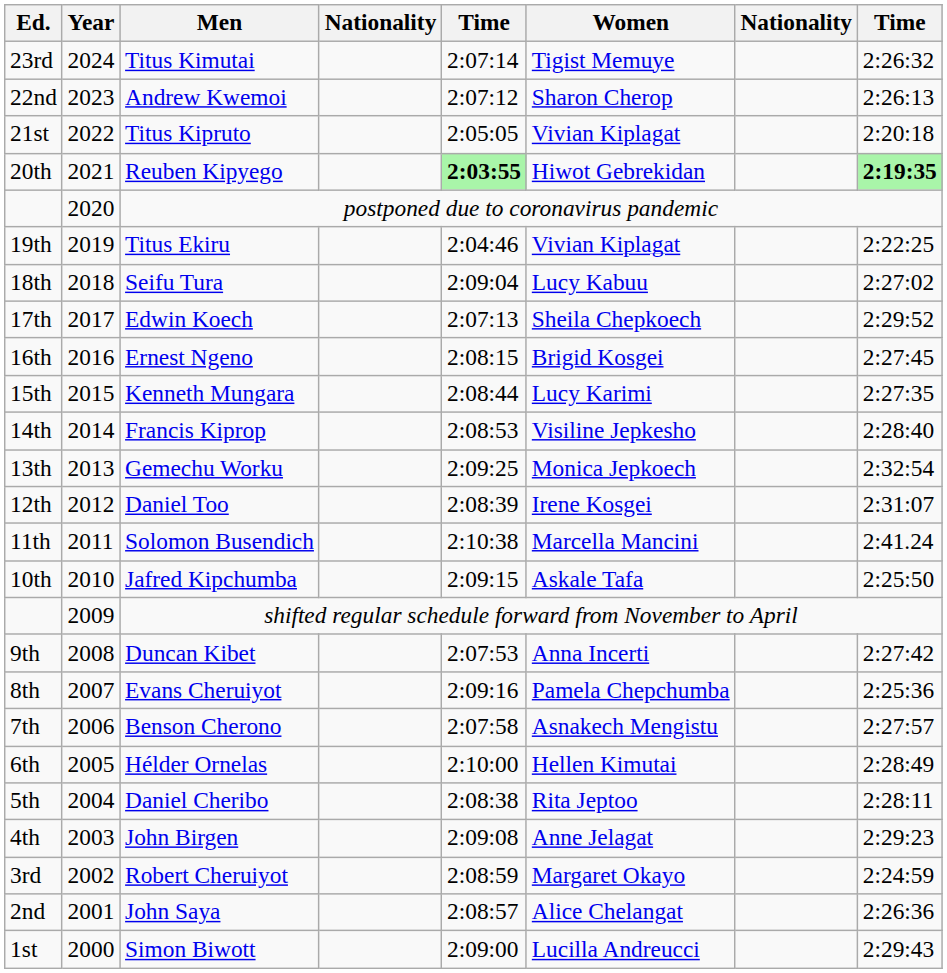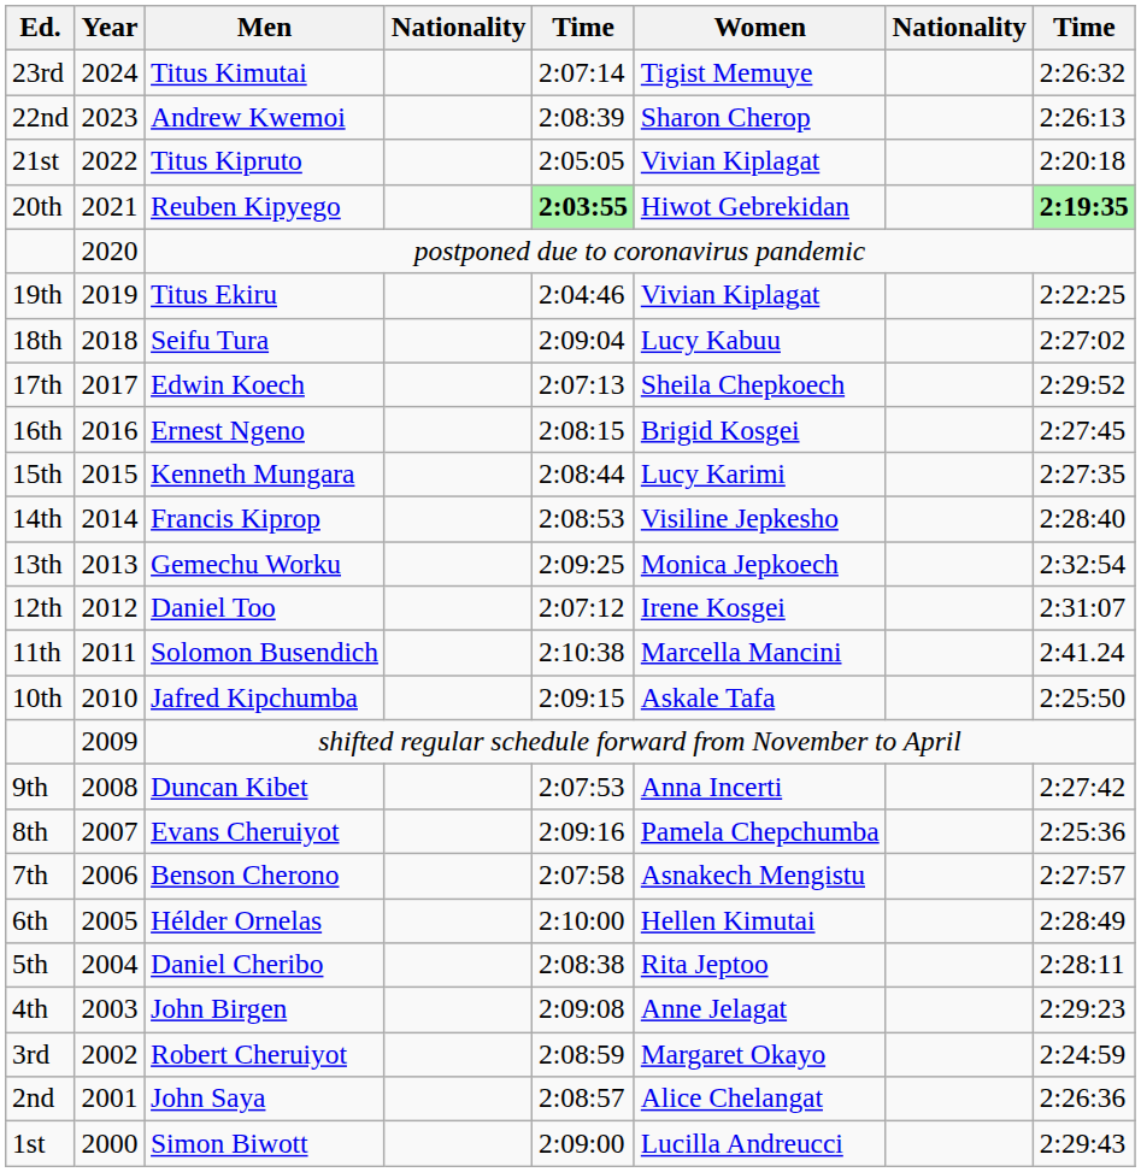Andrew Kwemoi | column 5: 2:07:12 -> 2:08:39
Daniel Too | column 5: 2:08:39 -> 2:07:12
